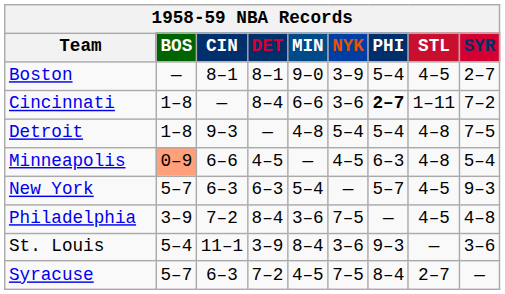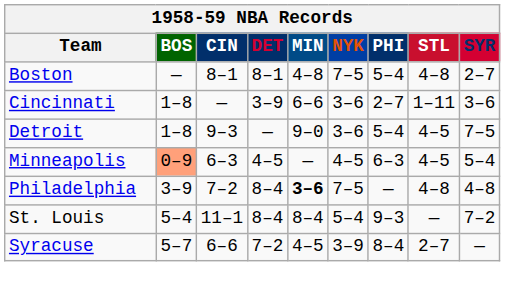Boston | MIN: 9–0 -> 4–8
Boston | NYK: 3–9 -> 7–5
Boston | STL: 4–5 -> 4–8
Cincinnati | DET: 8–4 -> 3–9
Cincinnati | PHI: bold -> normal
Cincinnati | SYR: 7–2 -> 3–6
Detroit | MIN: 4–8 -> 9–0
Detroit | NYK: 5–4 -> 3–6
Detroit | STL: 4–8 -> 4–5
Minneapolis | CIN: 6–6 -> 6–3
Minneapolis | STL: 4–8 -> 4–5
- row: New York | 5–7 | 6–3 | 6–3 | 5–4 | — | 5–7 | 4–5 | 9–3
Philadelphia | MIN: normal -> bold
Philadelphia | STL: 4–5 -> 4–8
St. Louis | DET: 3–9 -> 8–4
St. Louis | NYK: 3–6 -> 5–4
St. Louis | SYR: 3–6 -> 7–2
Syracuse | CIN: 6–3 -> 6–6
Syracuse | NYK: 7–5 -> 3–9
